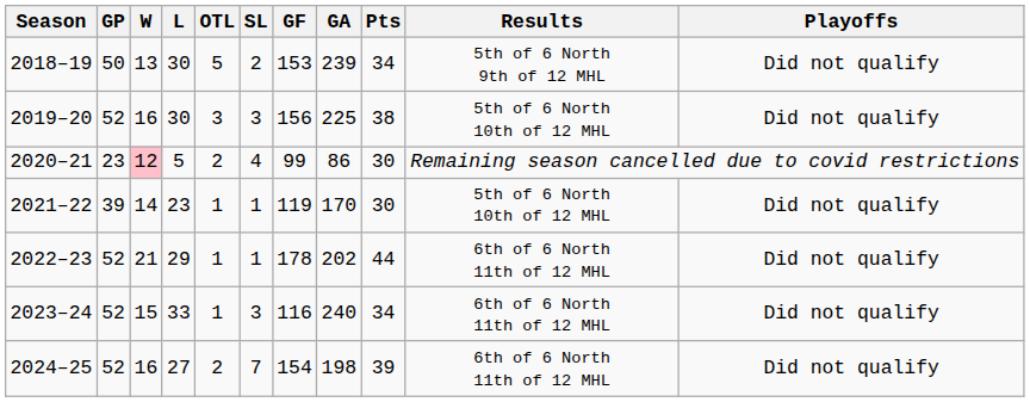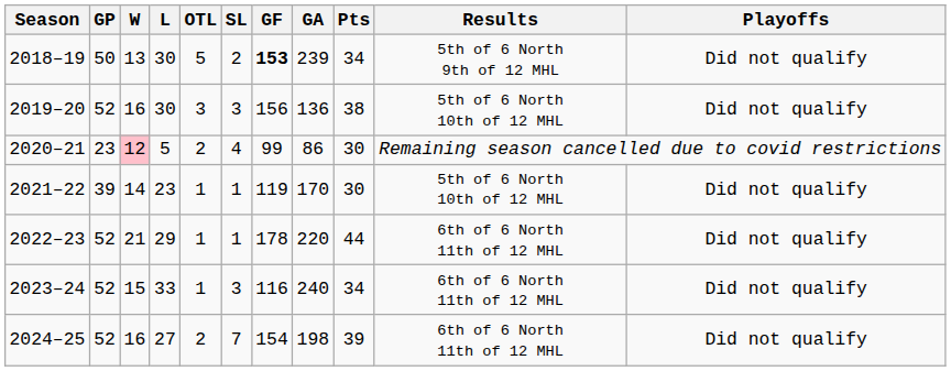2018–19 | GF: normal -> bold
2019–20 | GA: 225 -> 136
2022–23 | GA: 202 -> 220
